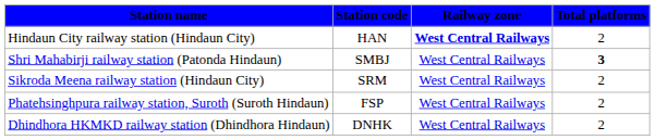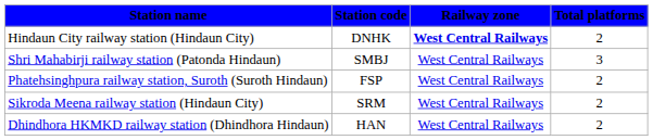Hindaun City railway station (Hindaun City) | Station code: HAN -> DNHK
Shri Mahabirji railway station (Patonda Hindaun) | Total platforms: bold -> normal
rows swapped: Phatehsinghpura railway station, Suroth (Suroth Hindaun) <-> Sikroda Meena railway station (Hindaun City)
Dhindhora HKMKD railway station (Dhindhora Hindaun) | Station code: DNHK -> HAN
